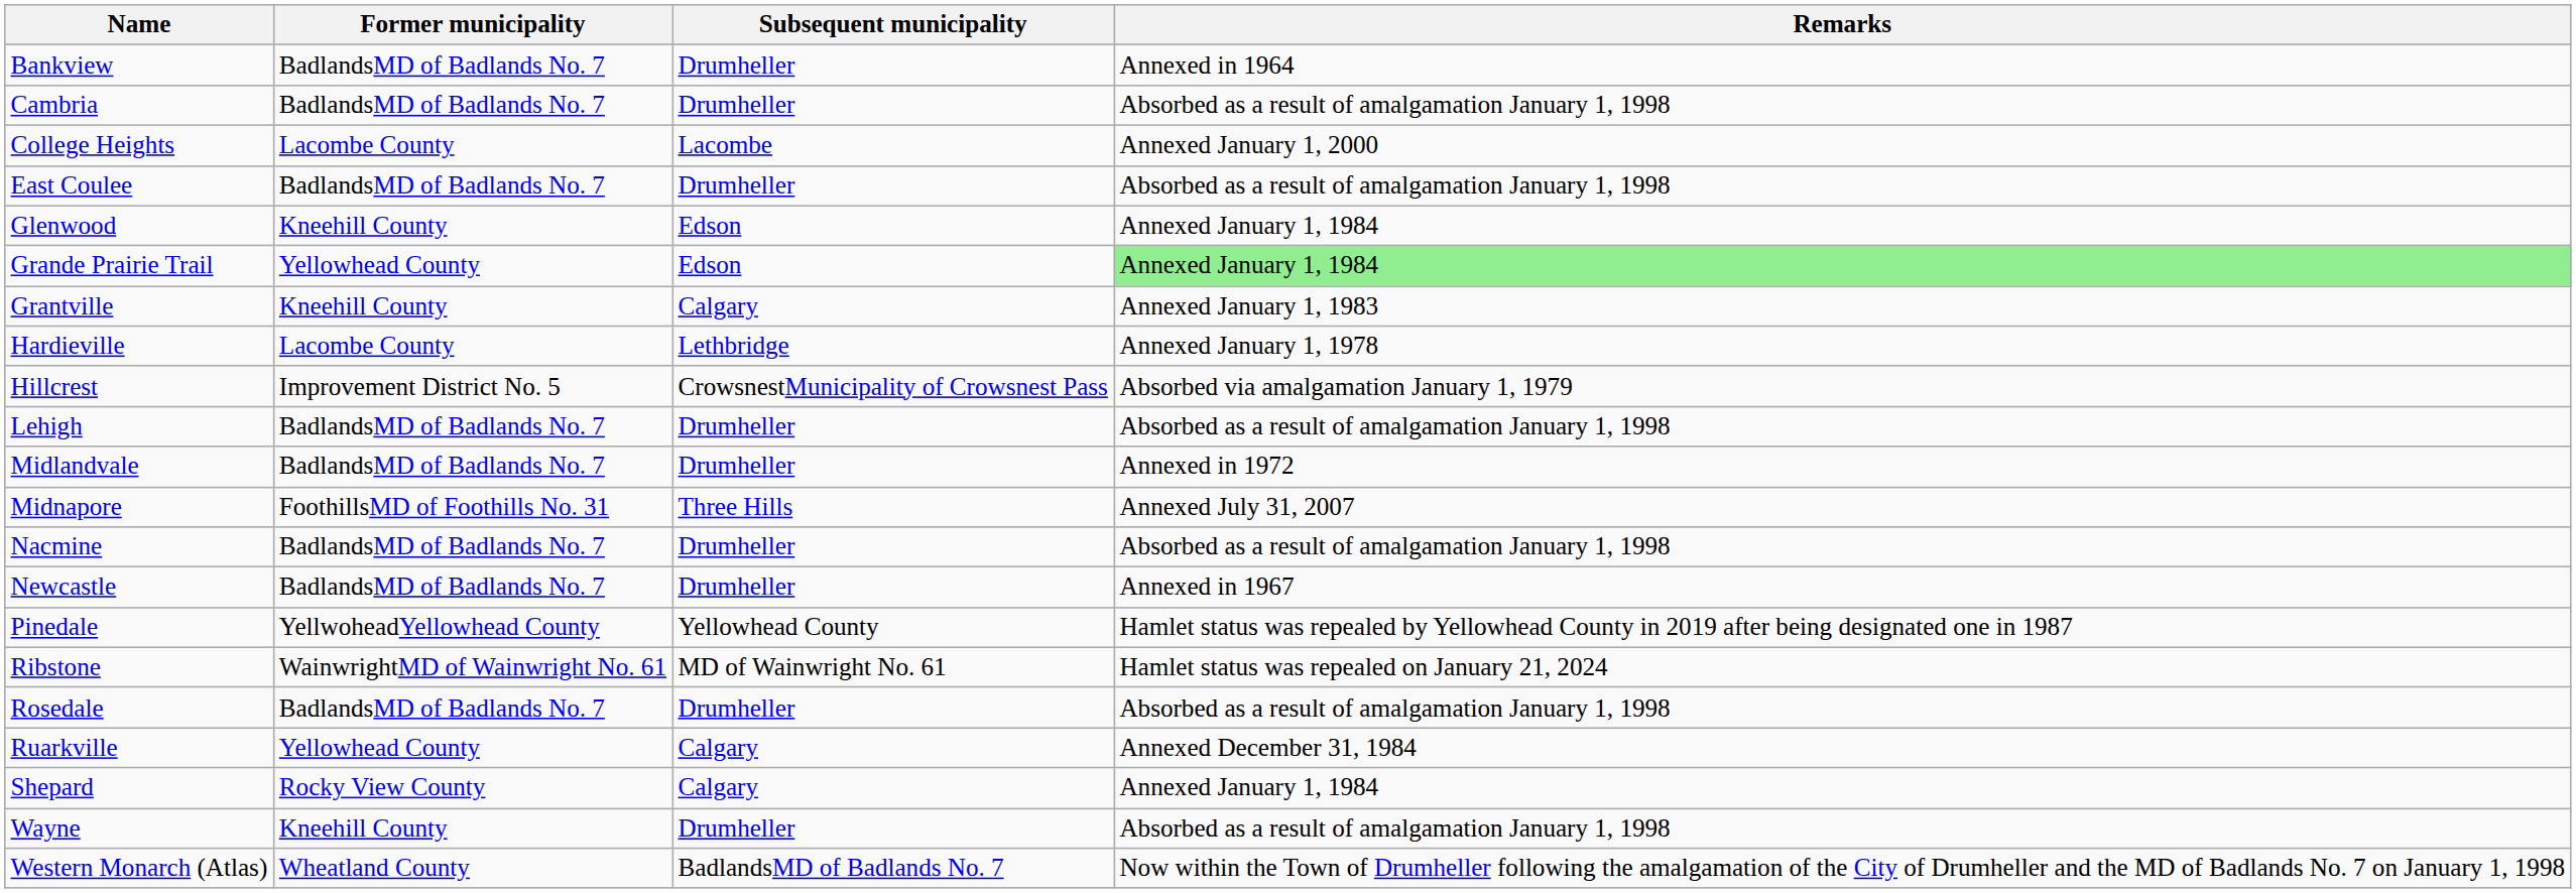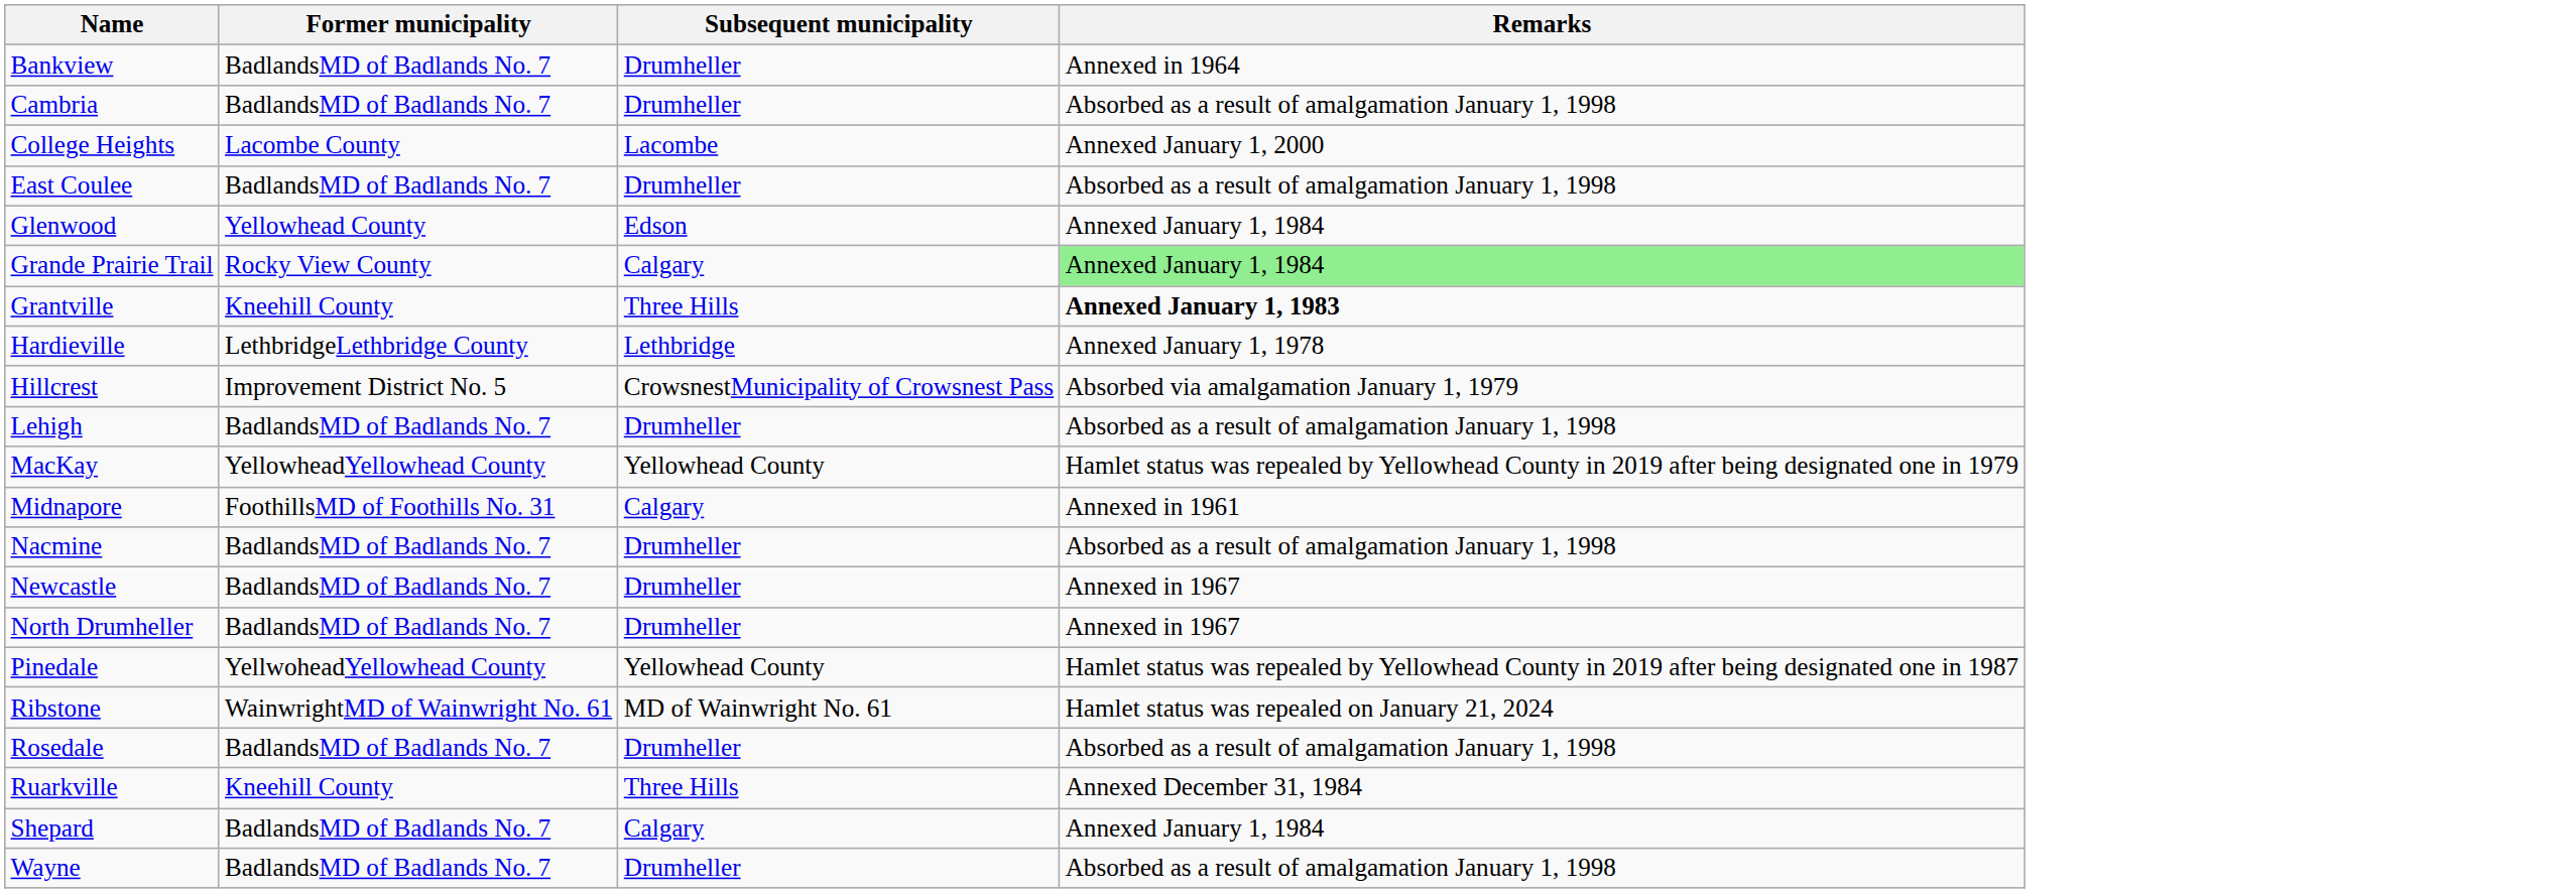Glenwood | Former municipality: Kneehill County -> Yellowhead County
Grande Prairie Trail | Former municipality: Yellowhead County -> Rocky View County
Grande Prairie Trail | Subsequent municipality: Edson -> Calgary
Grantville | Subsequent municipality: Calgary -> Three Hills
Grantville | Remarks: normal -> bold
Hardieville | Former municipality: Lacombe County -> LethbridgeLethbridge County
+ row: MacKay | YellowheadYellowhead County | Yellowhead County | Hamlet status was repealed by Yellowhead County in 2019 after being designated one in 1979
- row: Midlandvale | BadlandsMD of Badlands No. 7 | Drumheller | Annexed in 1972
Midnapore | Subsequent municipality: Three Hills -> Calgary
Midnapore | Remarks: Annexed July 31, 2007 -> Annexed in 1961
+ row: North Drumheller | BadlandsMD of Badlands No. 7 | Drumheller | Annexed in 1967
Ruarkville | Former municipality: Yellowhead County -> Kneehill County
Ruarkville | Subsequent municipality: Calgary -> Three Hills
Shepard | Former municipality: Rocky View County -> BadlandsMD of Badlands No. 7
Wayne | Former municipality: Kneehill County -> BadlandsMD of Badlands No. 7
- row: Western Monarch (Atlas) | Wheatland County | BadlandsMD of Badlands No. 7 | Now within the Town of Drumheller following the amalgamation of the City of Drumheller and the MD of Badlands No. 7 on January 1, 1998
